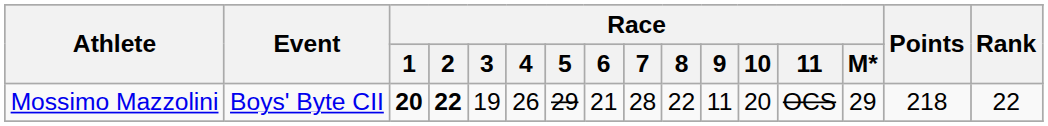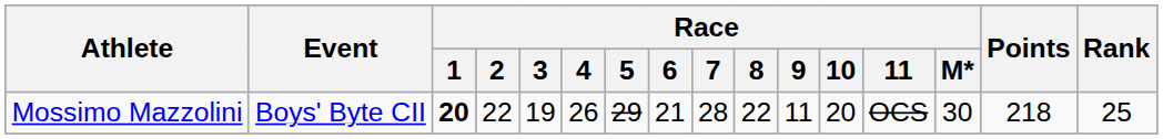Mossimo Mazzolini | Race / 2: bold -> normal
Mossimo Mazzolini | Race / M*: 29 -> 30
Mossimo Mazzolini | Rank: 22 -> 25
